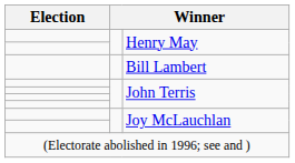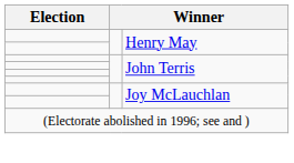- row: Bill Lambert
